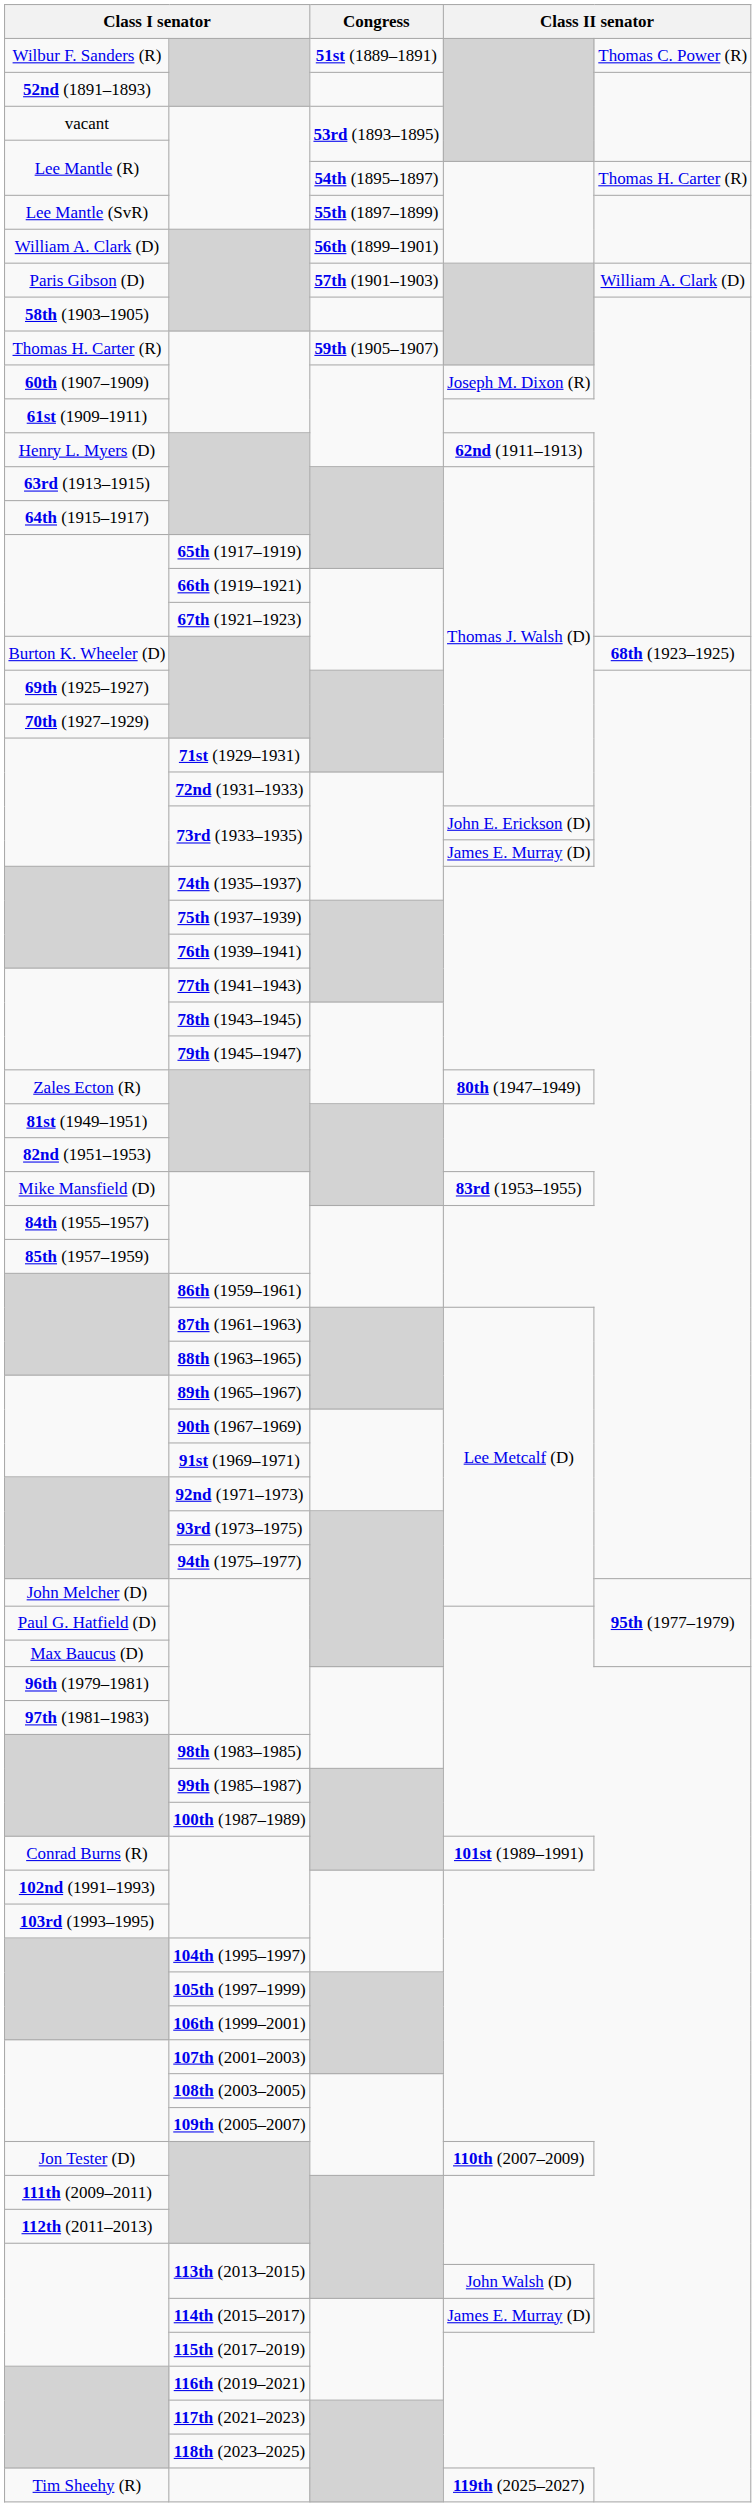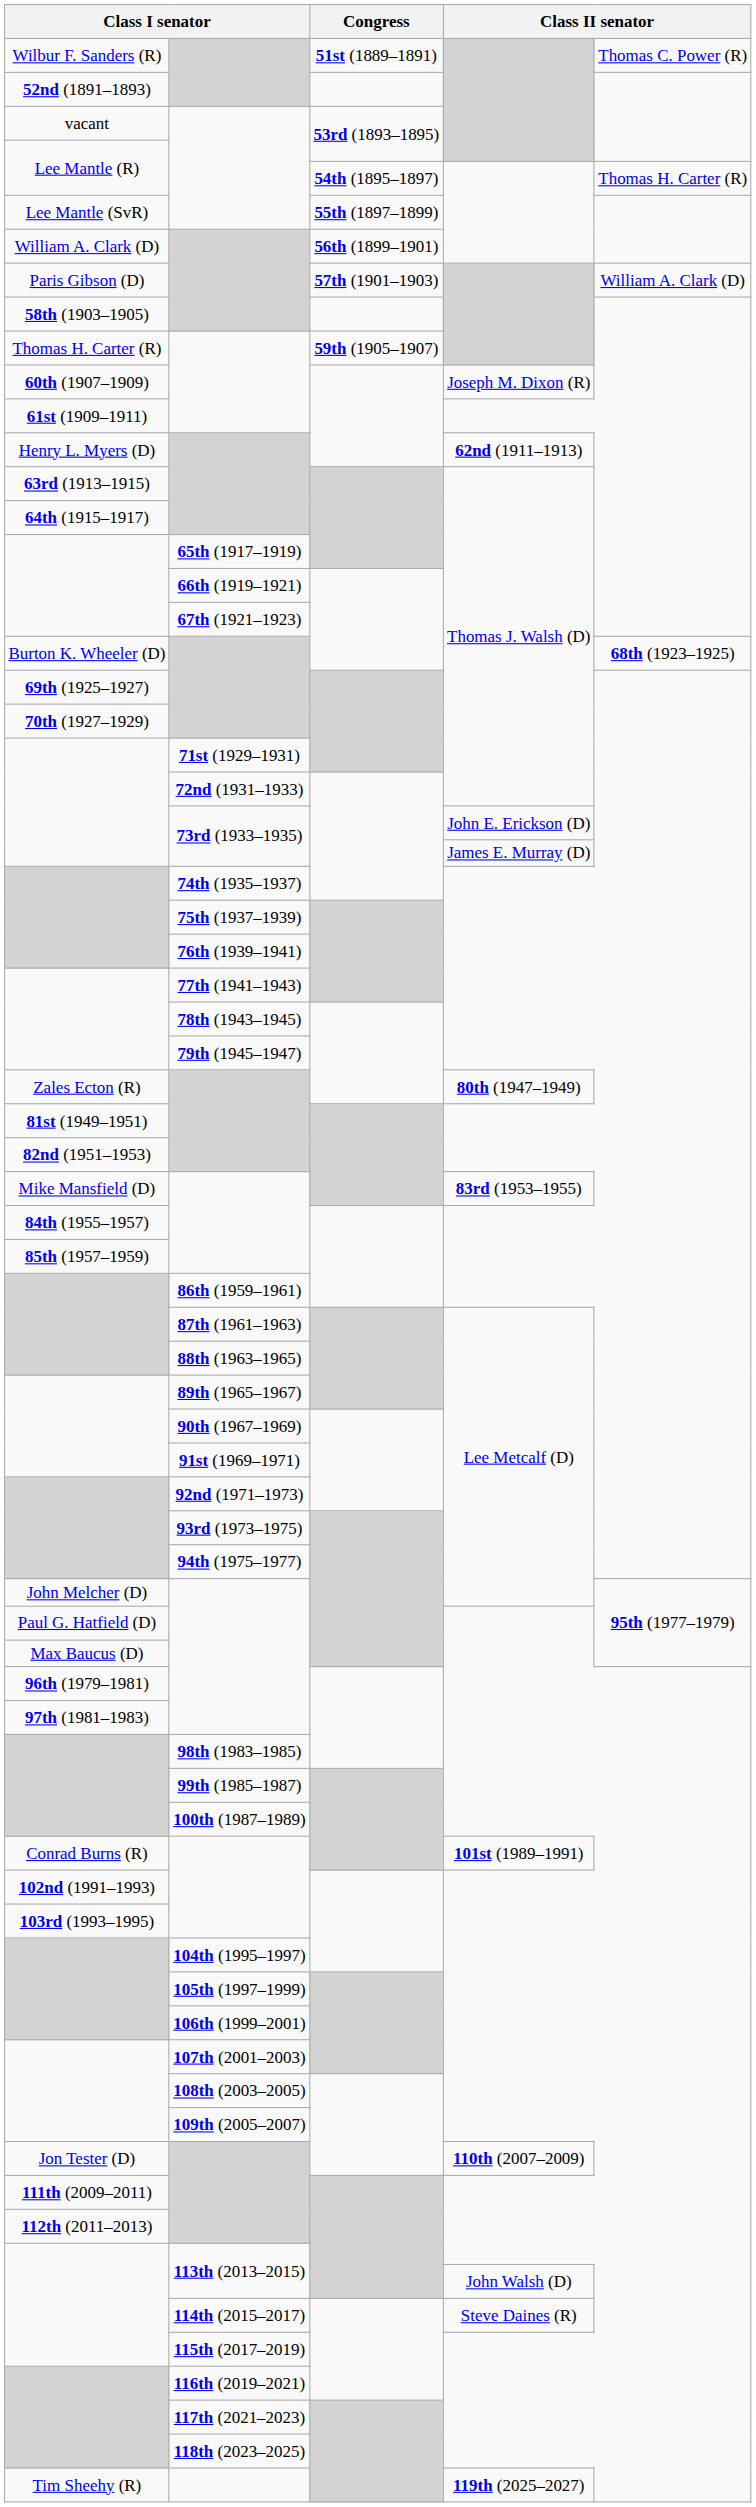114th (2015–2017) | column 4: James E. Murray (D) -> Steve Daines (R)
